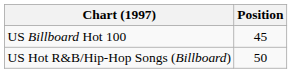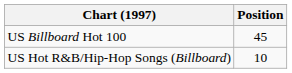US Hot R&B/Hip-Hop Songs (Billboard) | Position: 50 -> 10
